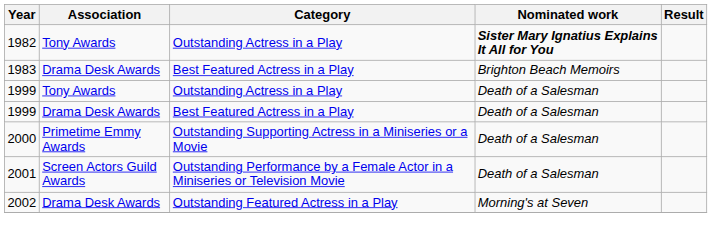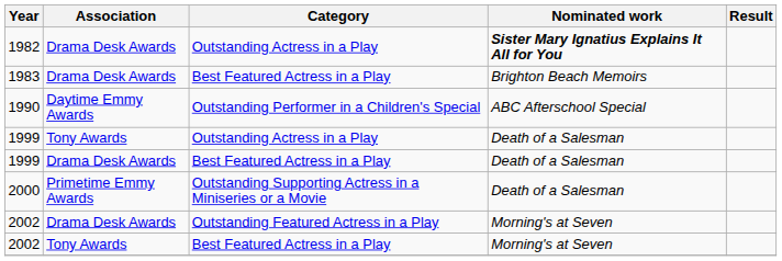1982 | Association: Tony Awards -> Drama Desk Awards
+ row: 1990 | Daytime Emmy Awards | Outstanding Performer in a Children's Special | ABC Afterschool Special
- row: 2001 | Screen Actors Guild Awards | Outstanding Performance by a Female Actor in a Miniseries or Television Movie | Death of a Salesman
+ row: 2002 | Tony Awards | Best Featured Actress in a Play | Morning's at Seven
